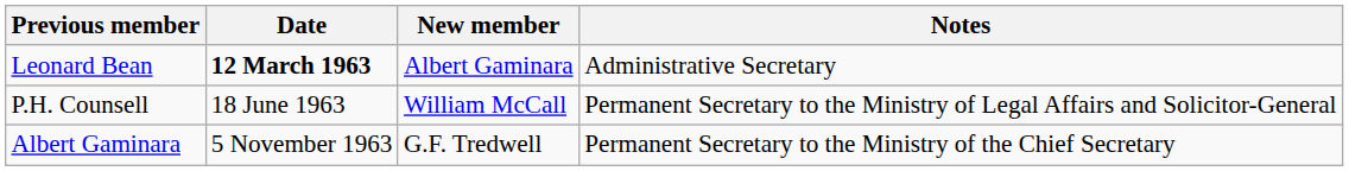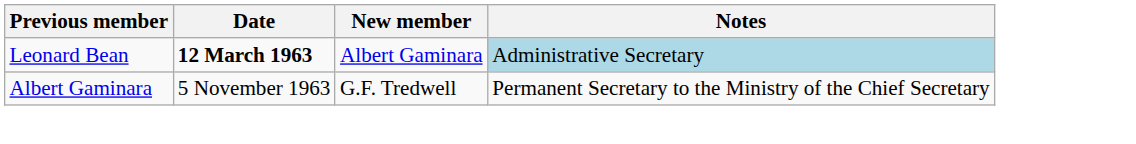Leonard Bean | Notes: no background -> lightblue background
- row: P.H. Counsell | 18 June 1963 | William McCall | Permanent Secretary to the Ministry of Legal Affairs and Solicitor-General
